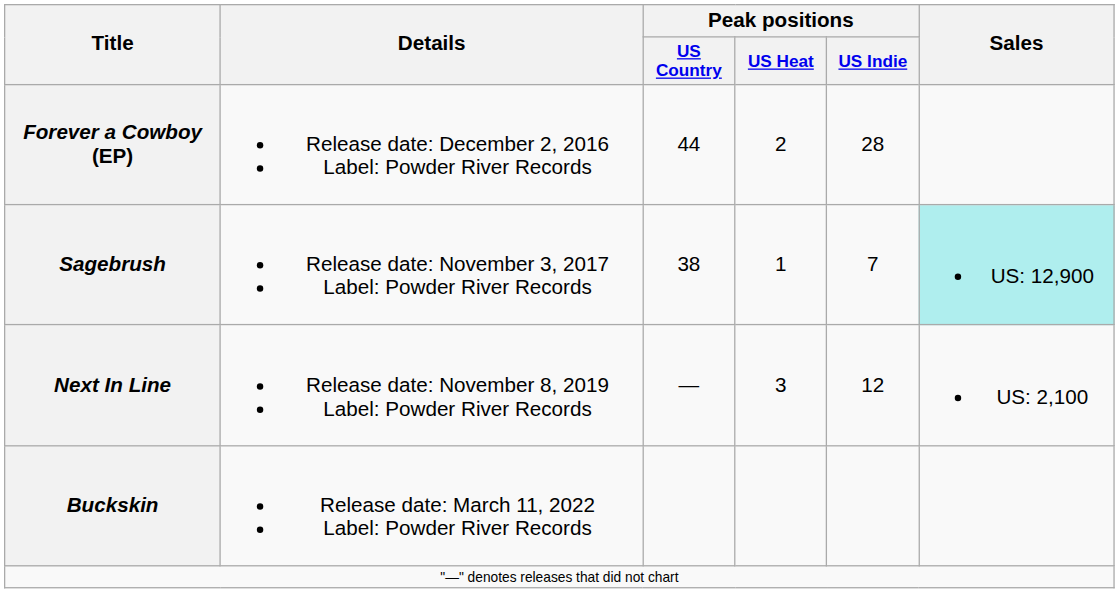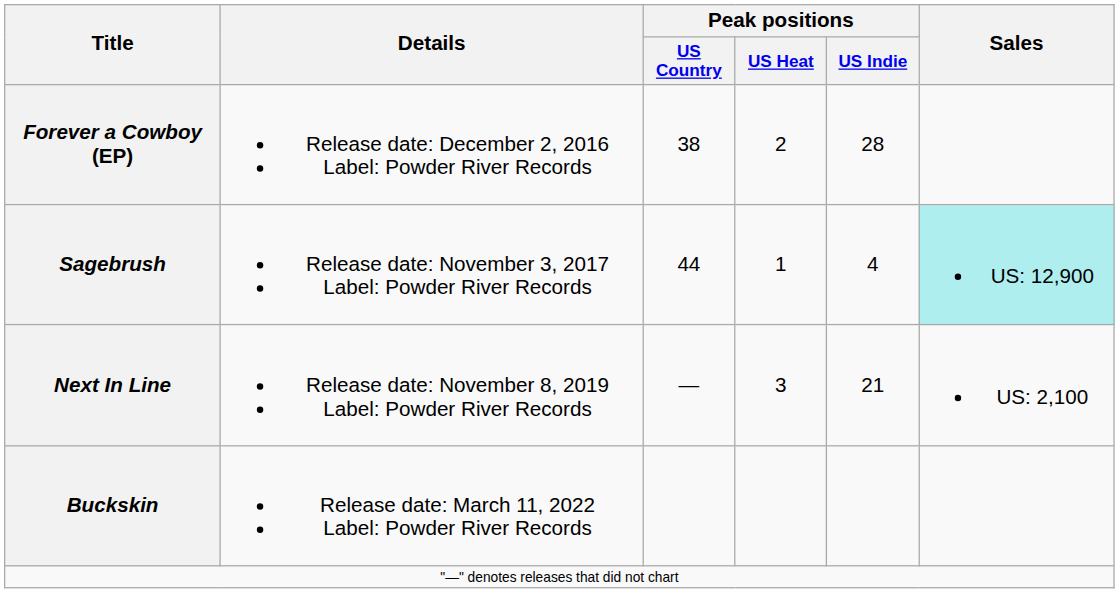Forever a Cowboy (EP) | Peak positions / US Country: 44 -> 38
Sagebrush | Peak positions / US Country: 38 -> 44
Sagebrush | Peak positions / US Indie: 7 -> 4
Next In Line | Peak positions / US Indie: 12 -> 21
